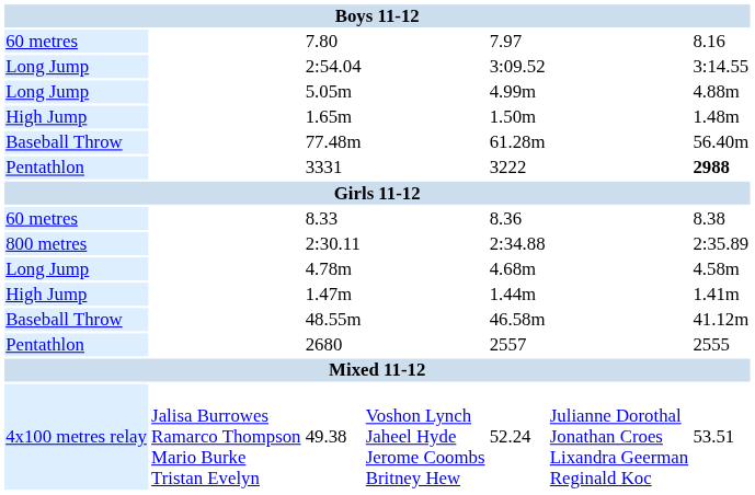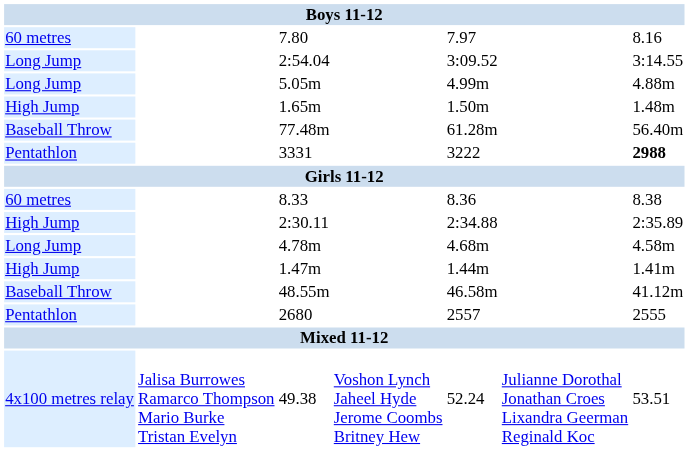2:30.11 | column 1: 800 metres -> High Jump
